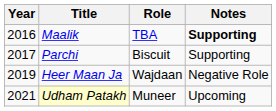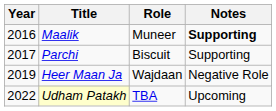Maalik | Role: TBA -> Muneer
Udham Patakh | Year: 2021 -> 2022
Udham Patakh | Role: Muneer -> TBA
